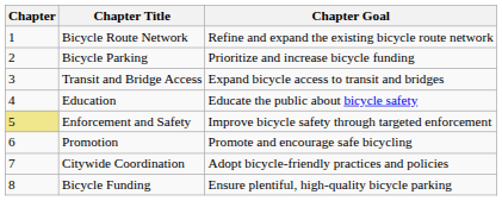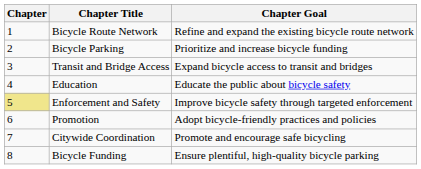Promotion | Chapter Goal: Promote and encourage safe bicycling -> Adopt bicycle-friendly practices and policies
Citywide Coordination | Chapter Goal: Adopt bicycle-friendly practices and policies -> Promote and encourage safe bicycling
